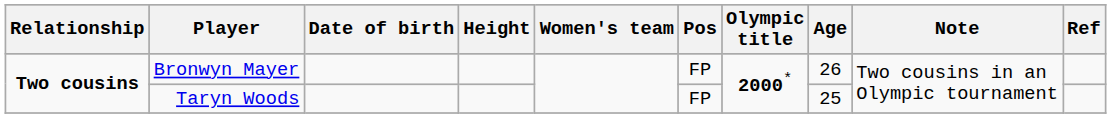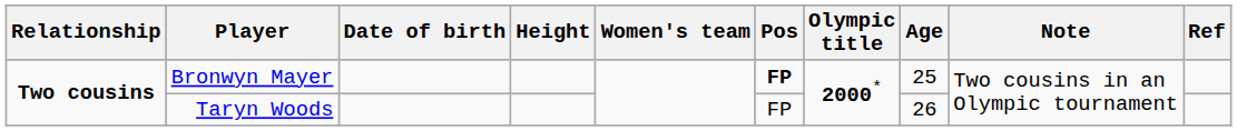Bronwyn Mayer | Pos: normal -> bold
Bronwyn Mayer | Age: 26 -> 25
Taryn Woods | Age: 25 -> 26
